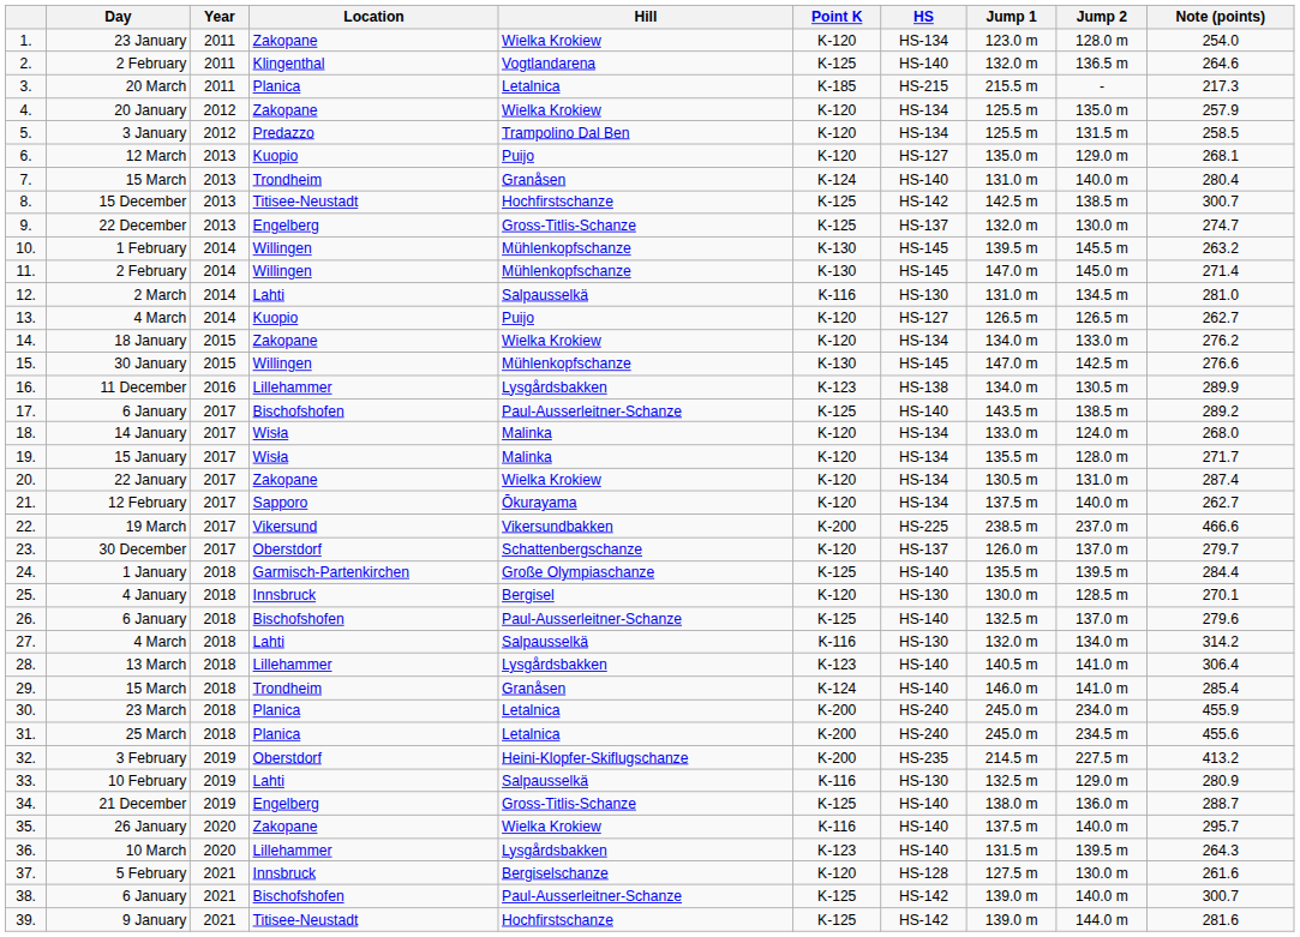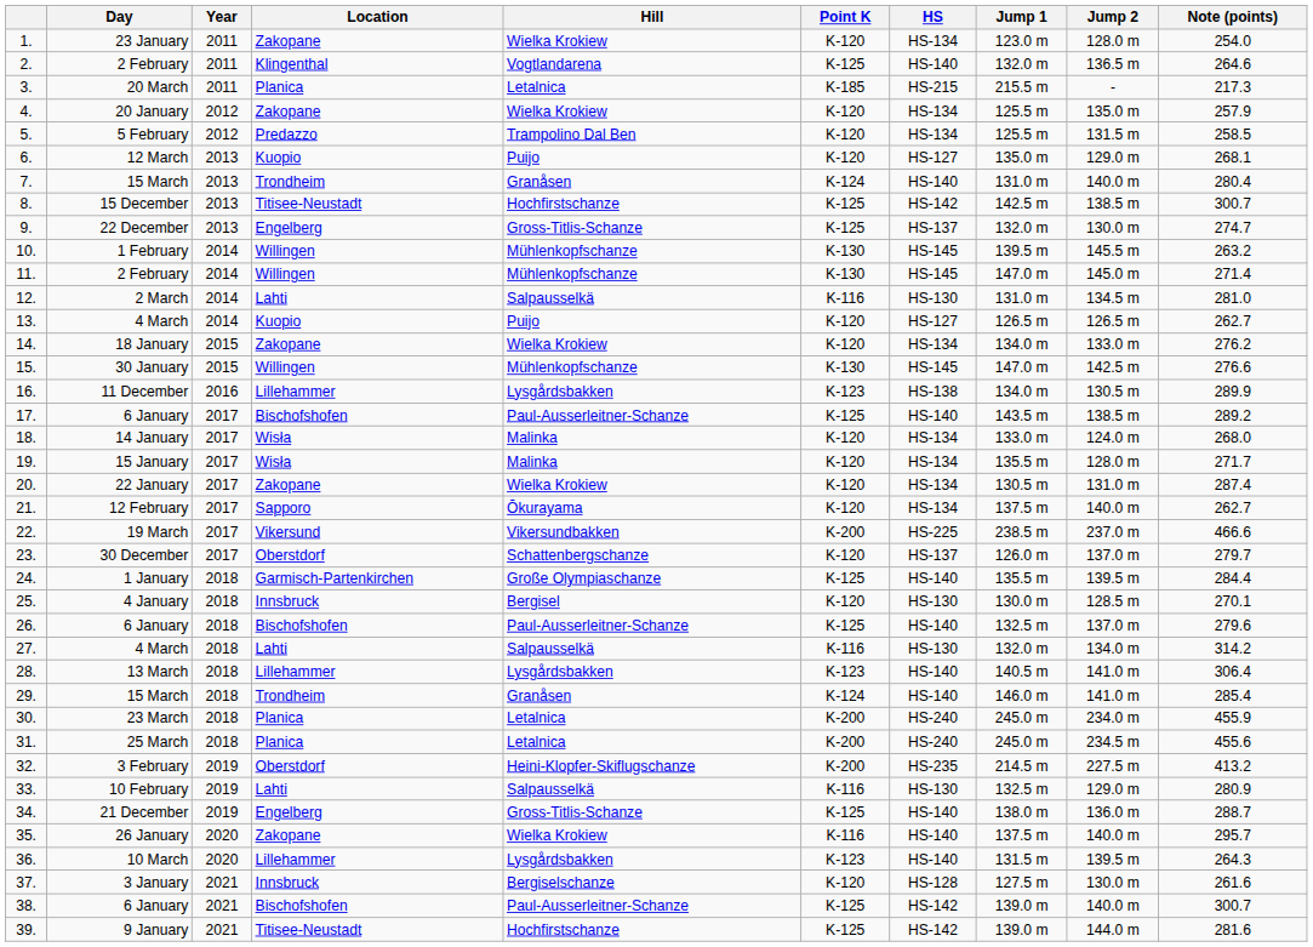5. | Day: 3 January -> 5 February
37. | Day: 5 February -> 3 January
